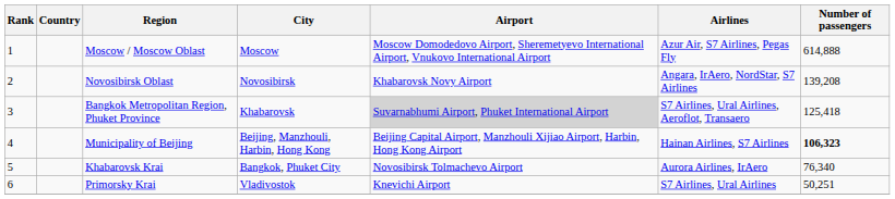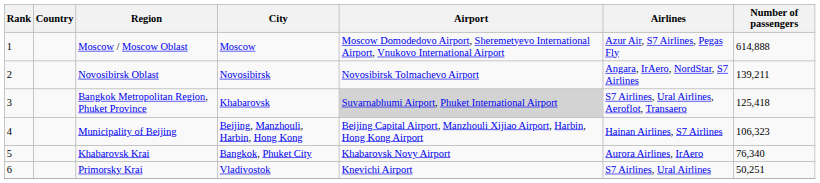Novosibirsk Oblast | Airport: Khabarovsk Novy Airport -> Novosibirsk Tolmachevo Airport
Novosibirsk Oblast | Number of passengers: 139,208 -> 139,211
Municipality of Beijing | Number of passengers: bold -> normal
Khabarovsk Krai | Airport: Novosibirsk Tolmachevo Airport -> Khabarovsk Novy Airport
